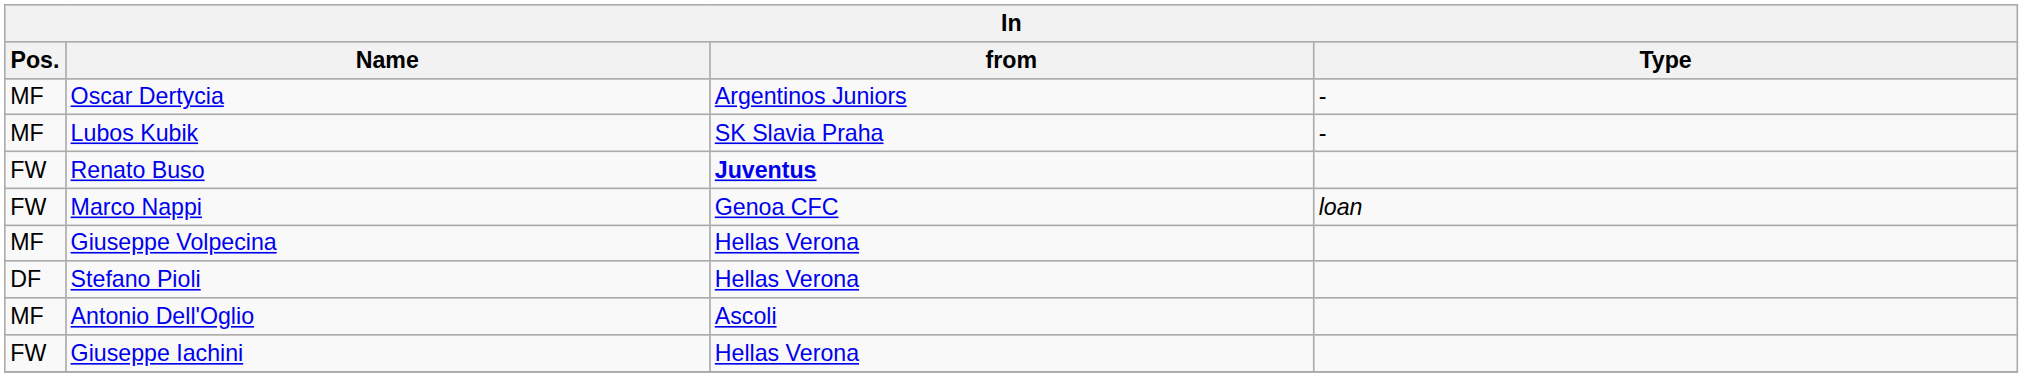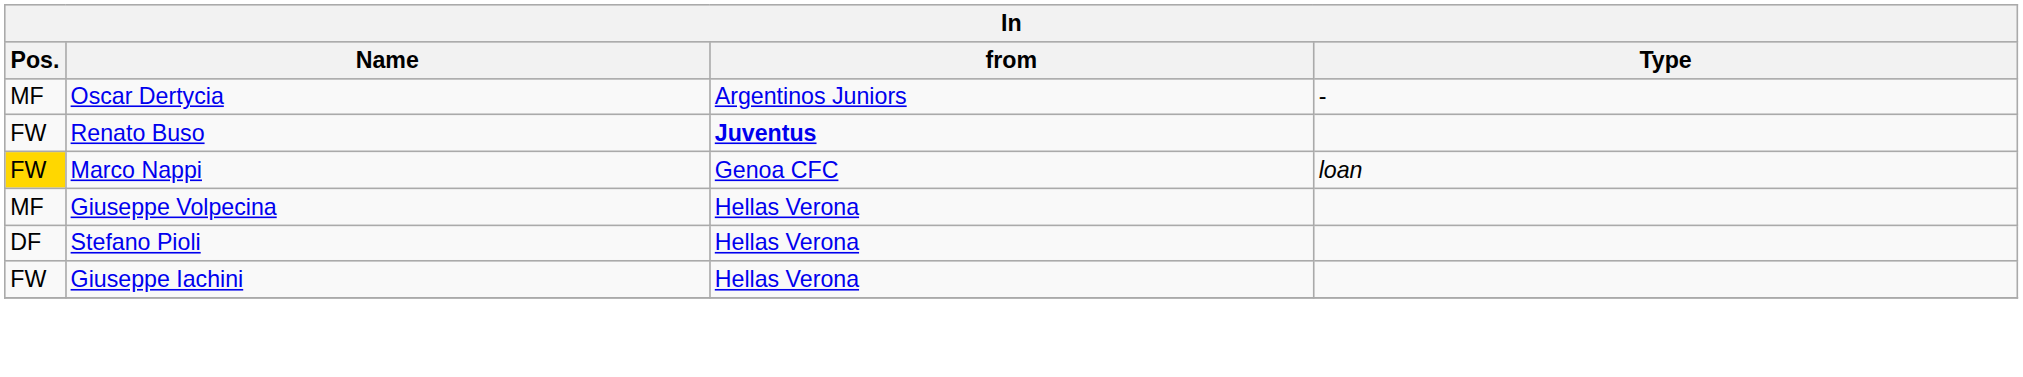- row: MF | Lubos Kubik | SK Slavia Praha | -
Marco Nappi | Pos.: no background -> gold background
- row: MF | Antonio Dell'Oglio | Ascoli
